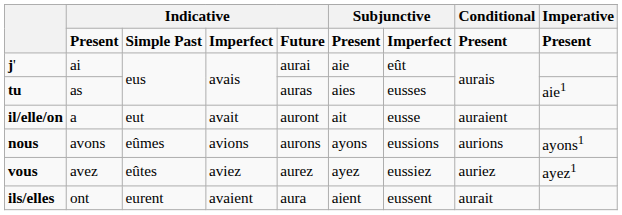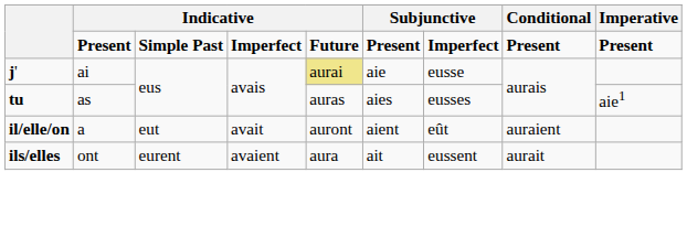j' | column 5: no background -> khaki background
j' | column 7: eût -> eusse
il/elle/on | column 6: ait -> aient
il/elle/on | column 7: eusse -> eût
- row: nous | avons | eûmes | avions | aurons | ayons | eussions | aurions | ayons1
- row: vous | avez | eûtes | aviez | aurez | ayez | eussiez | auriez | ayez1
ils/elles | column 6: aient -> ait
